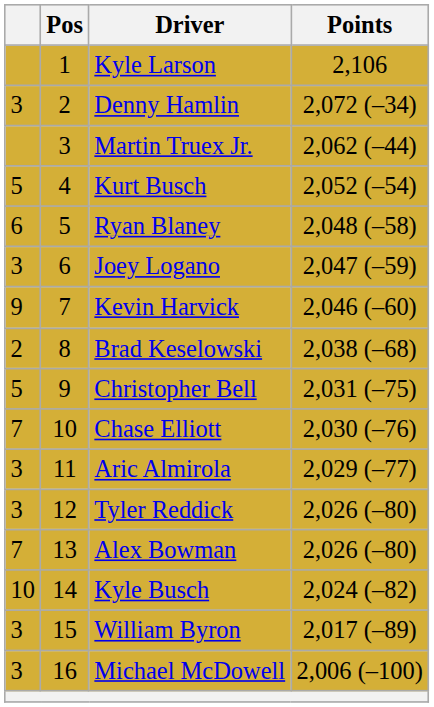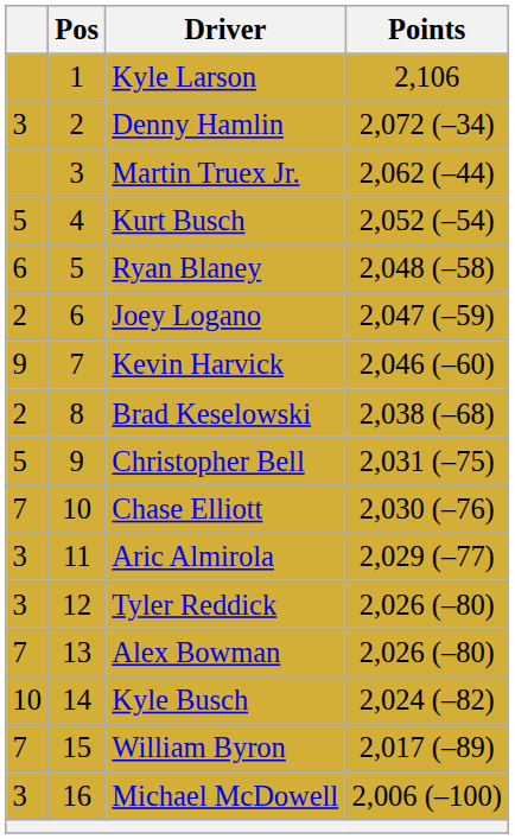Joey Logano | column 1: 3 -> 2
William Byron | column 1: 3 -> 7
